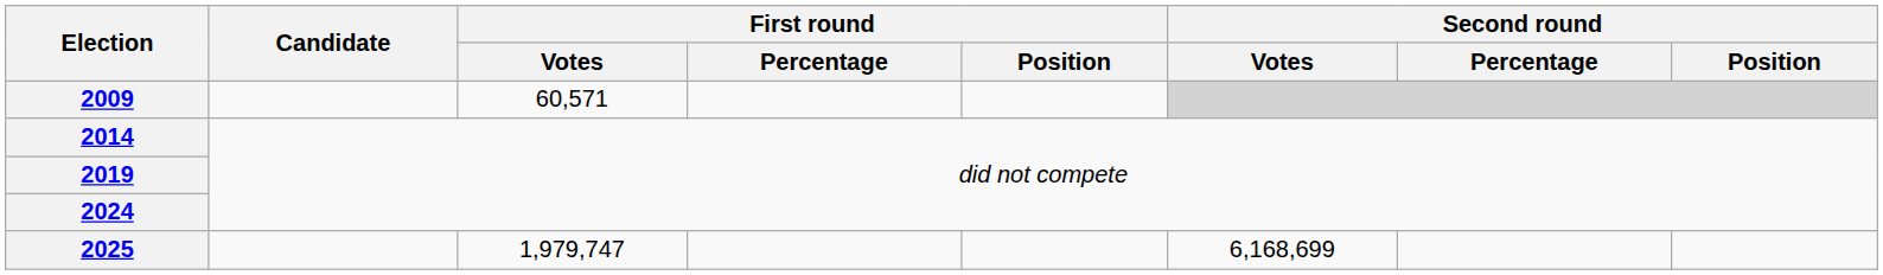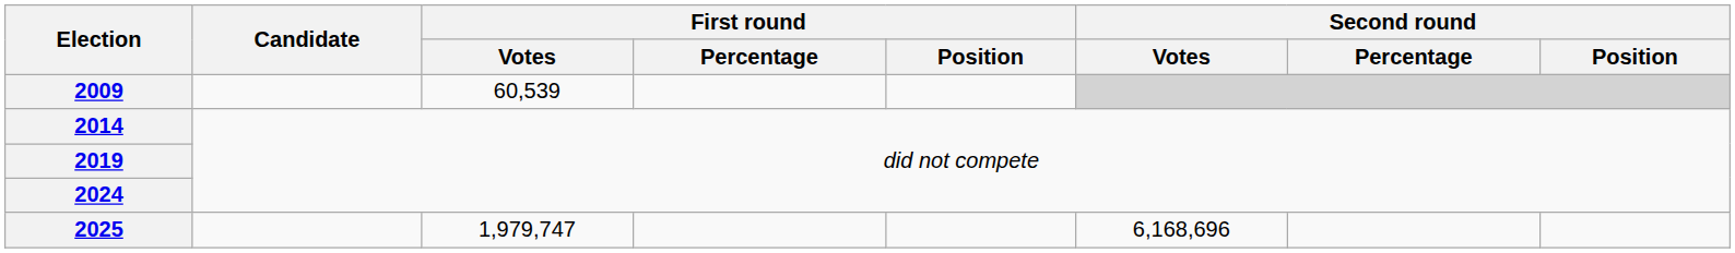2009 | First round / Votes: 60,571 -> 60,539
2025 | Second round / Votes: 6,168,699 -> 6,168,696
